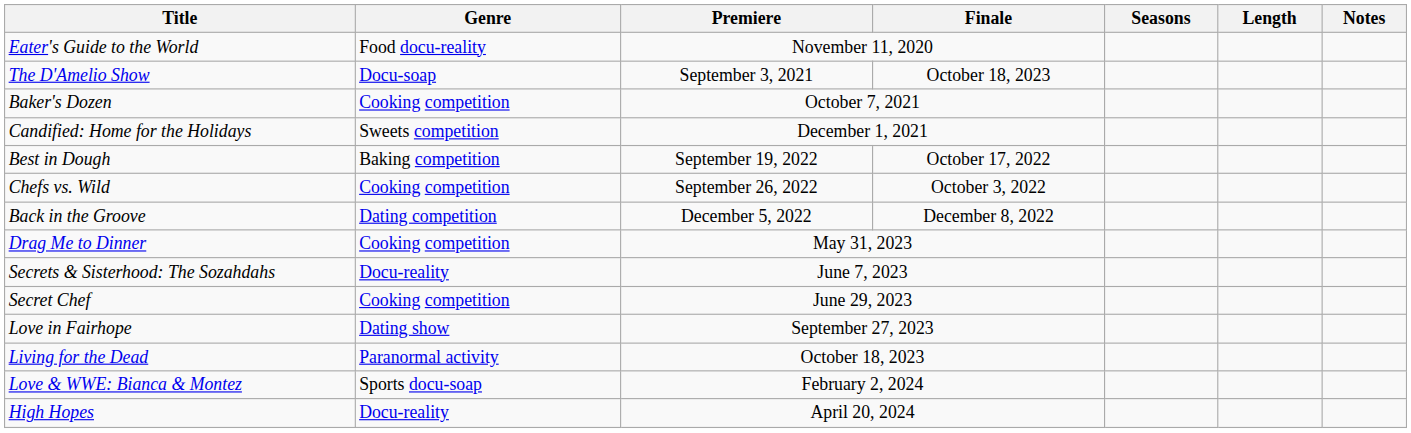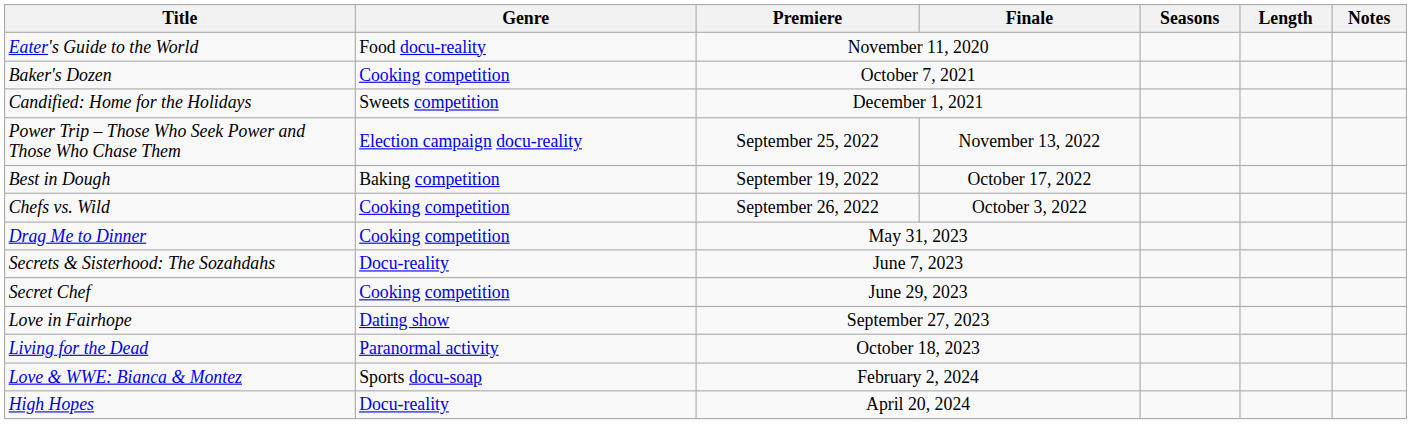- row: The D'Amelio Show | Docu-soap | September 3, 2021 | October 18, 2023
+ row: Power Trip – Those Who Seek Power and Those Who Chase Them | Election campaign docu-reality | September 25, 2022 | November 13, 2022
- row: Back in the Groove | Dating competition | December 5, 2022 | December 8, 2022
